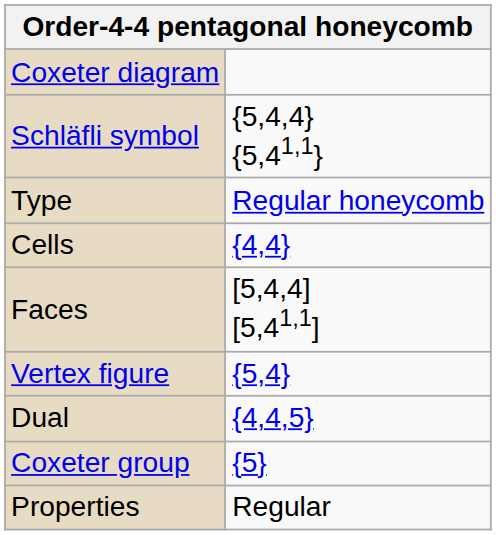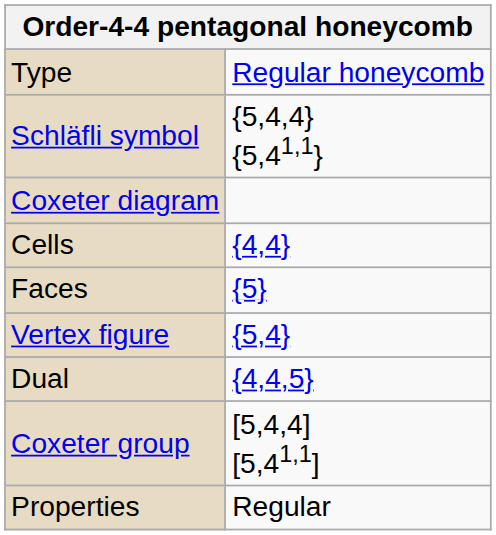rows swapped: Type <-> Coxeter diagram
Faces | column 2: [5,4,4] [5,41,1] -> {5}
Coxeter group | column 2: {5} -> [5,4,4] [5,41,1]
